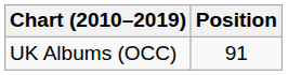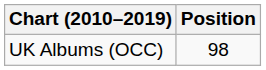UK Albums (OCC) | Position: 91 -> 98
